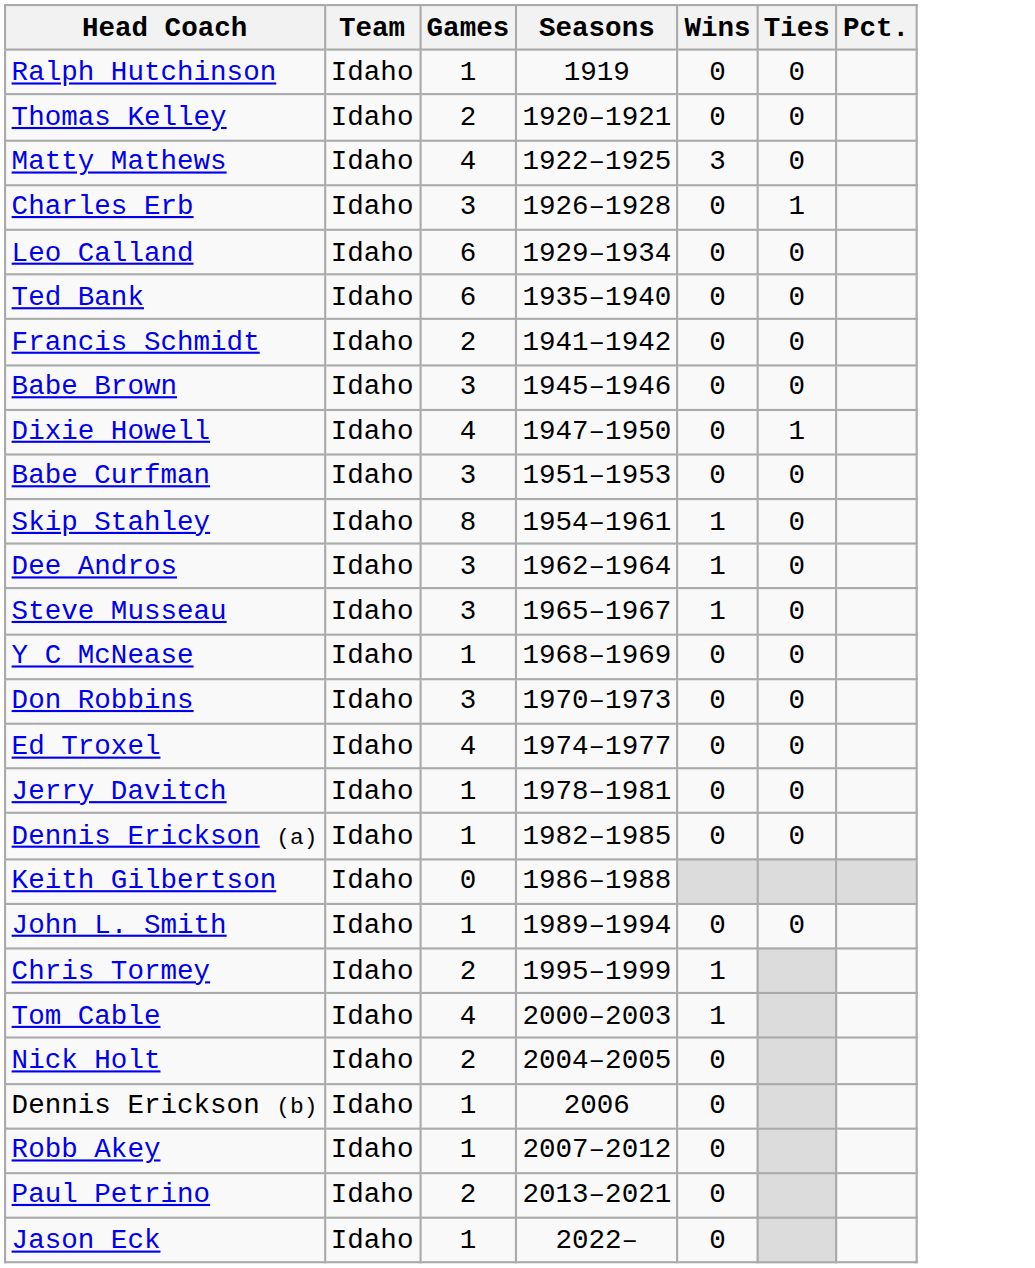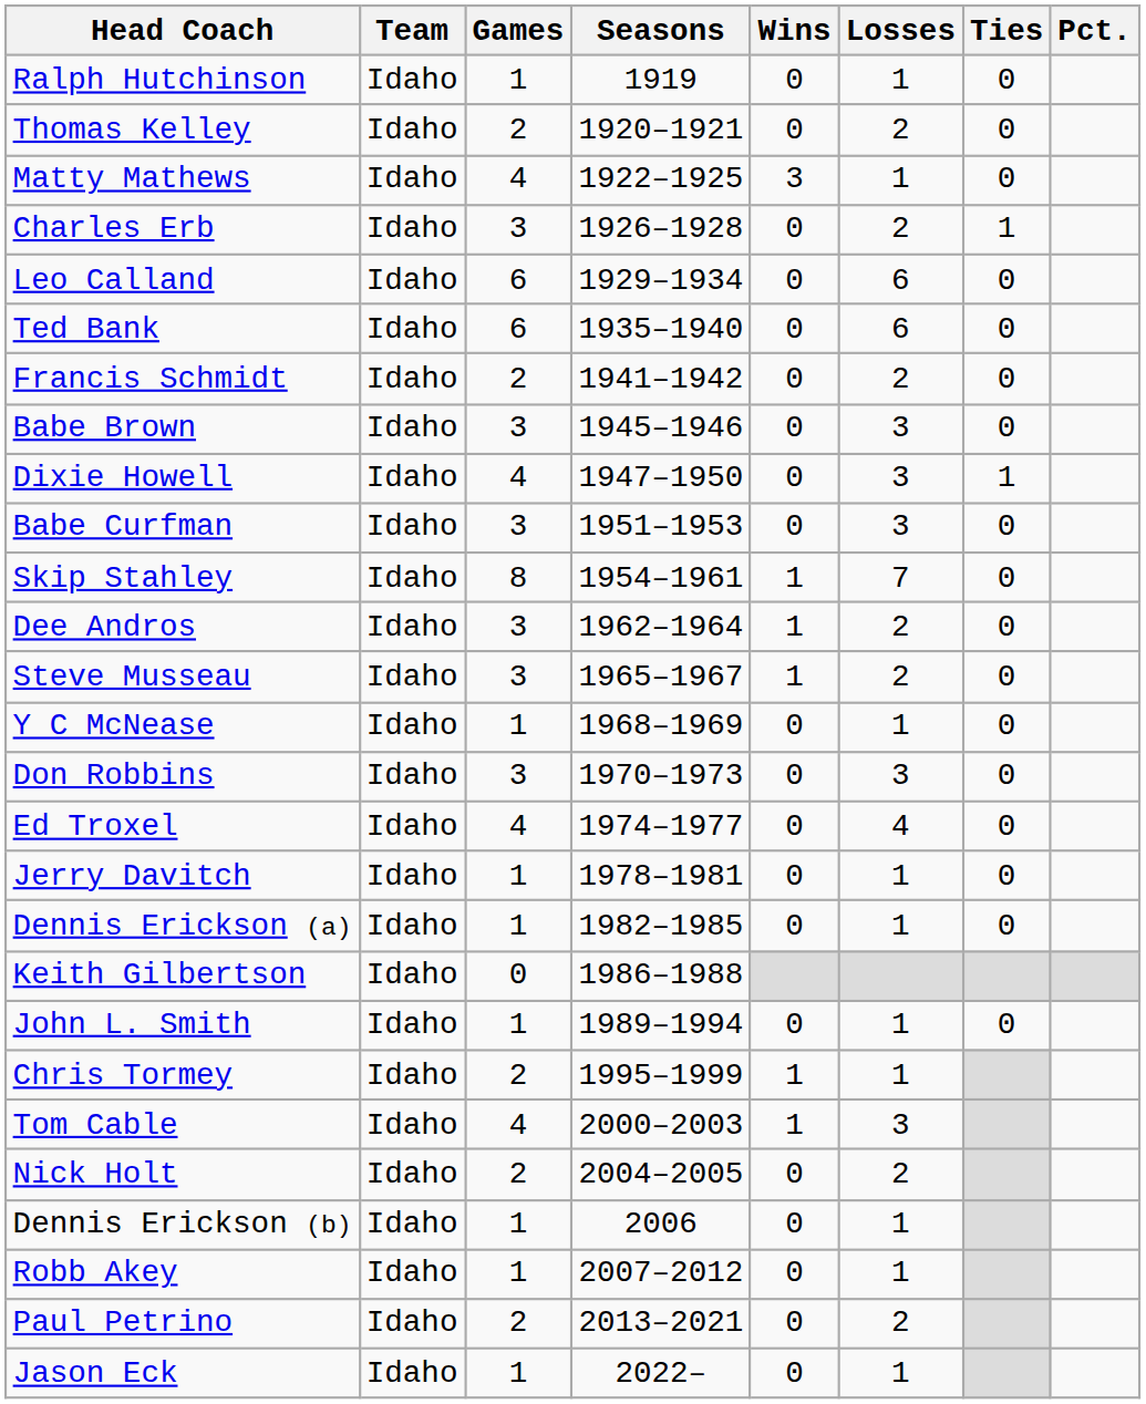+ column: Losses | 1 | 2 | 1 | 2 | 6 | 6 | 2 | 3 | 3 | 3 | 7 | 2 | 2 | 1 | 3 | 4 | 1 | 1 | 1 | 1 | 3 | 2 | 1 | 1 | 2 | 1
